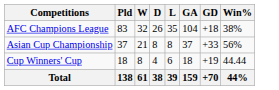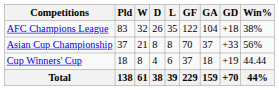+ column: GF | 122 | 70 | 37 | 229
